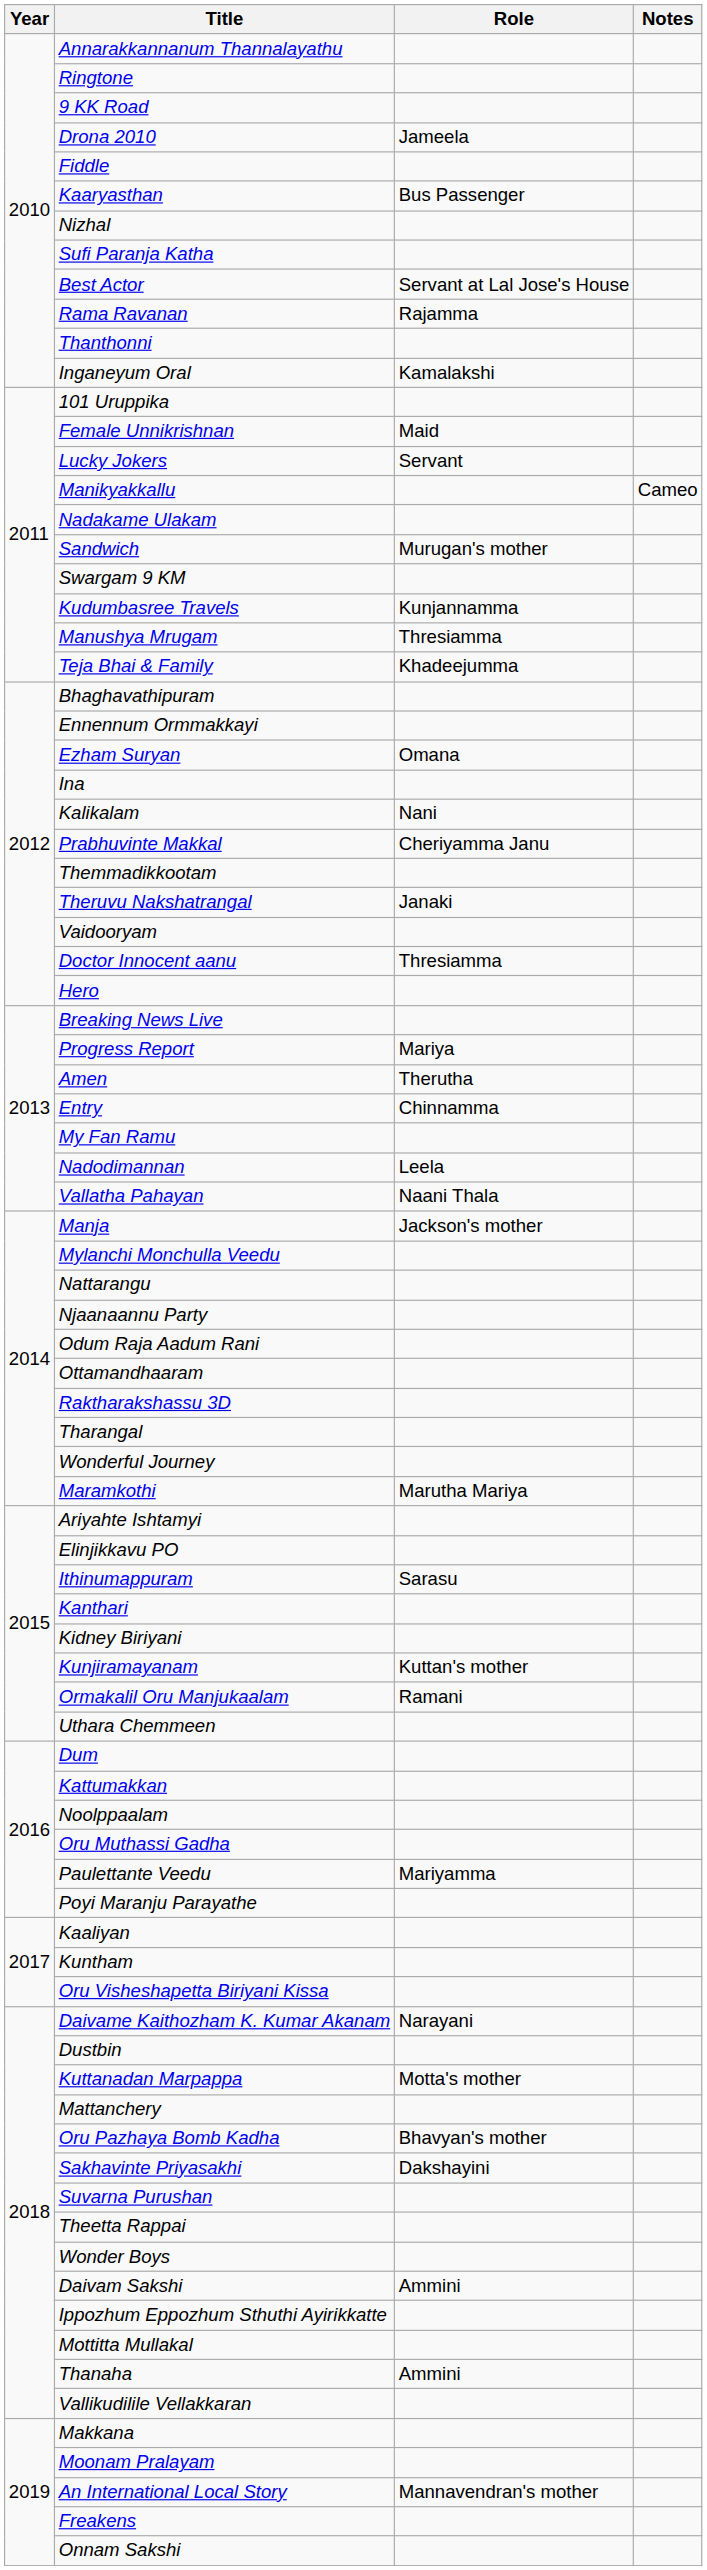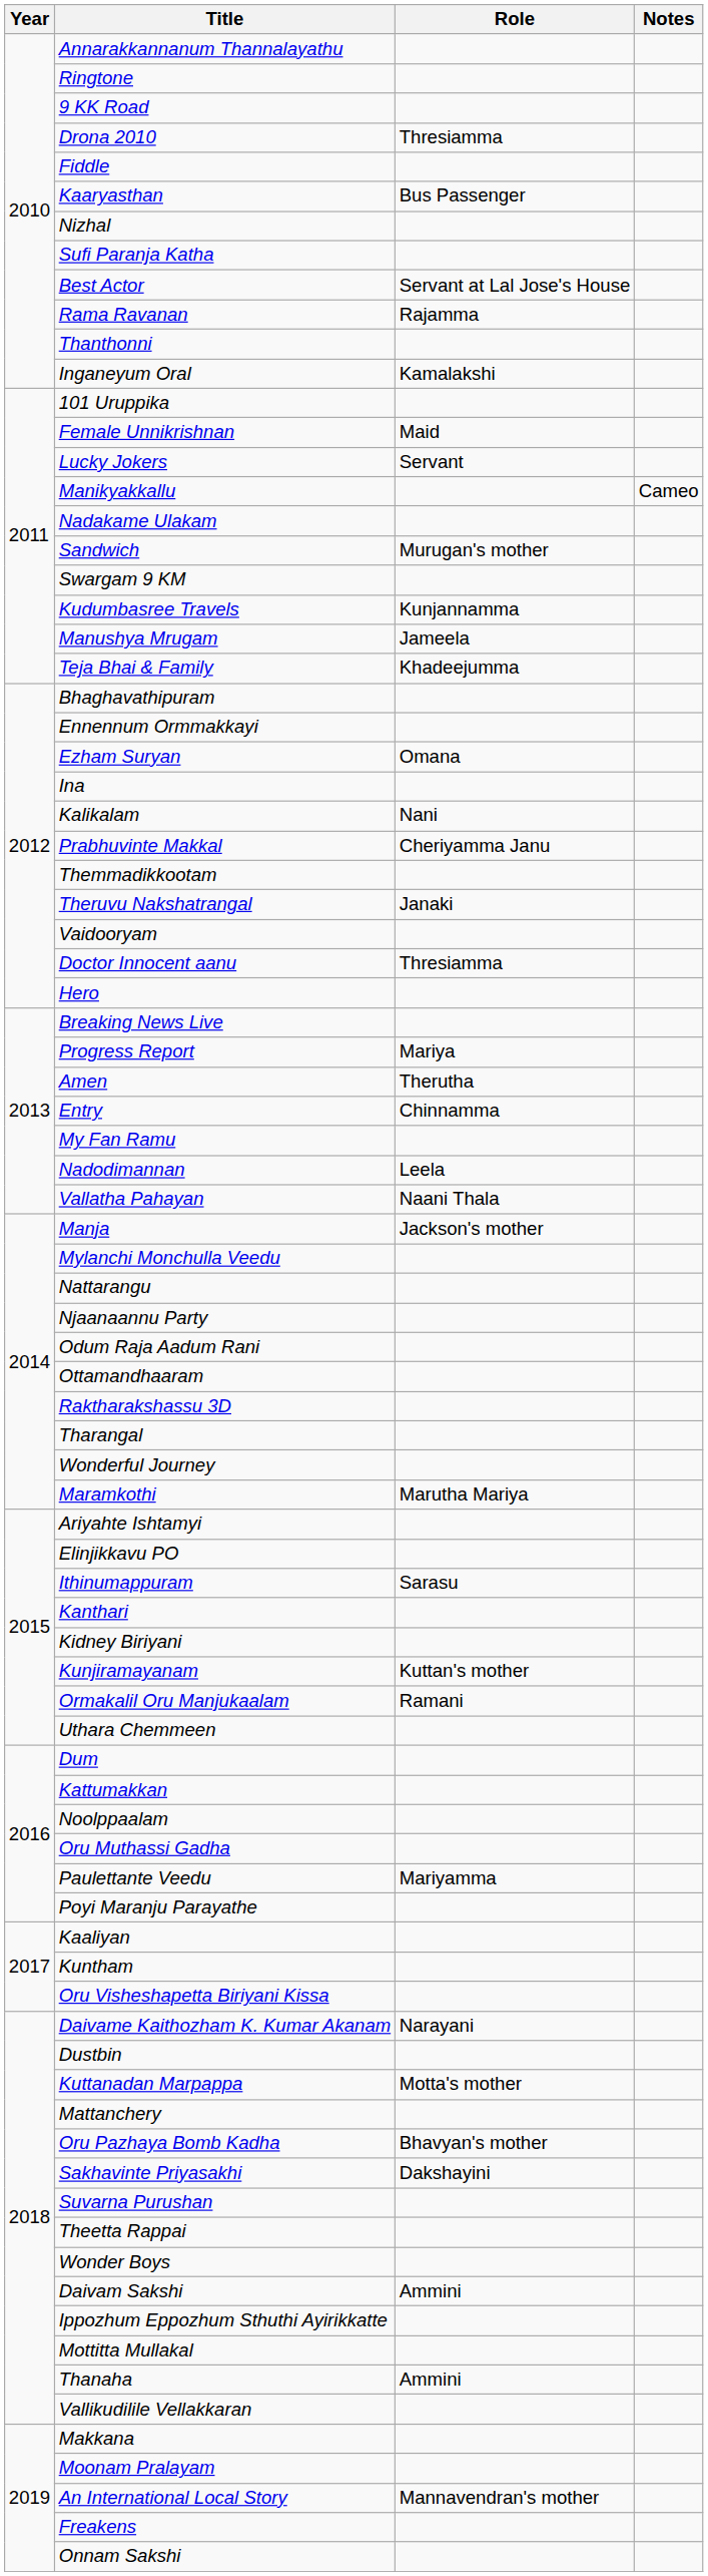Drona 2010 | Role: Jameela -> Thresiamma
Manushya Mrugam | Role: Thresiamma -> Jameela
